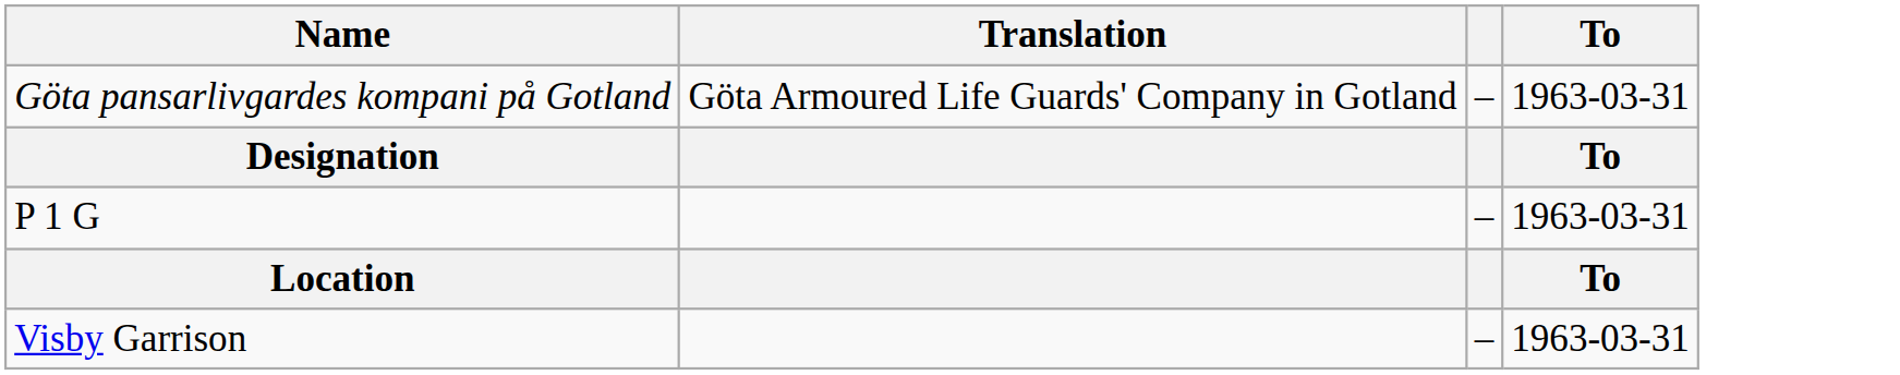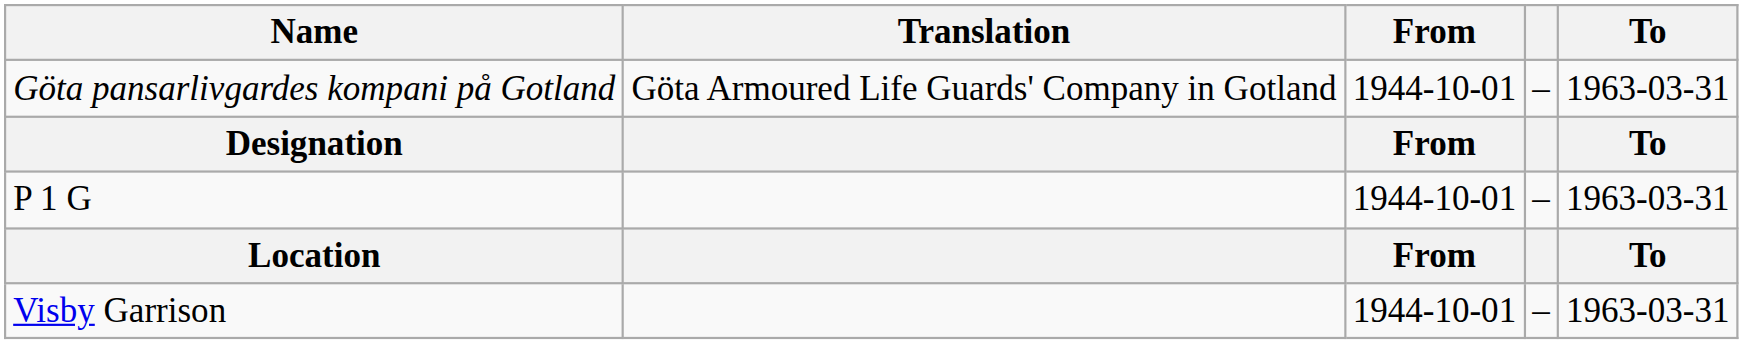+ column: From | 1944-10-01 | From | 1944-10-01 | From | 1944-10-01
